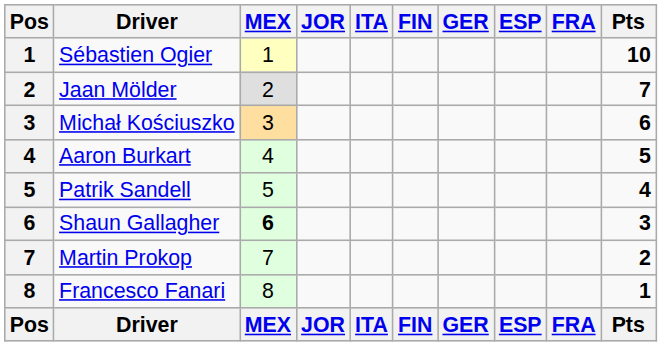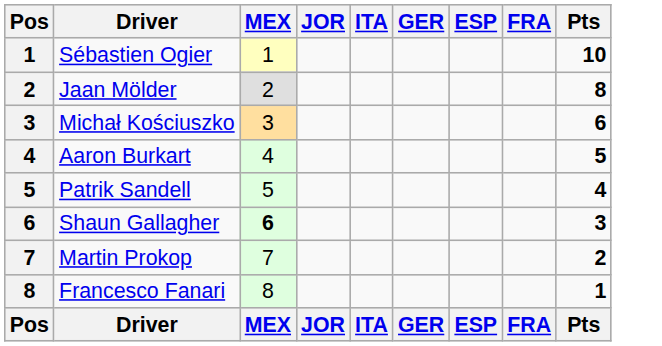- column: FIN | FIN
Jaan Mölder | Pts: 7 -> 8
